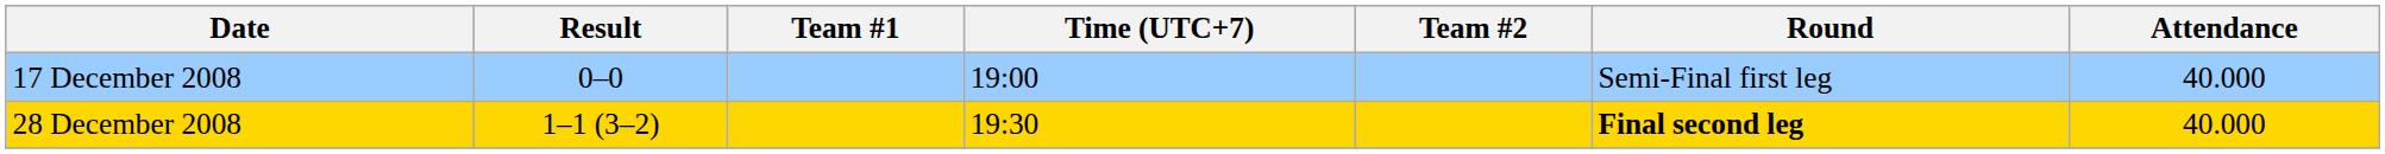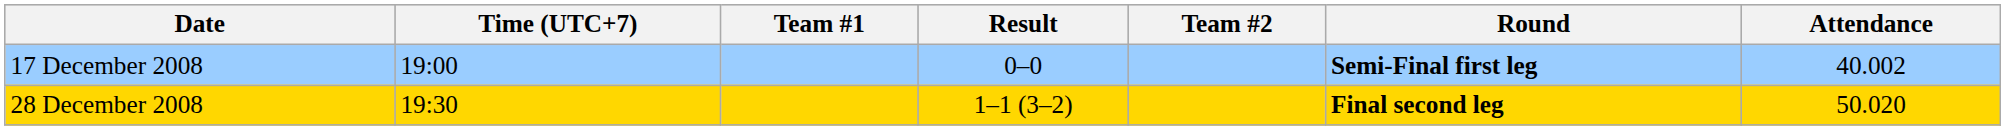columns swapped: Time (UTC+7) <-> Result
17 December 2008 | Round: normal -> bold
17 December 2008 | Attendance: 40.000 -> 40.002
28 December 2008 | Attendance: 40.000 -> 50.020
